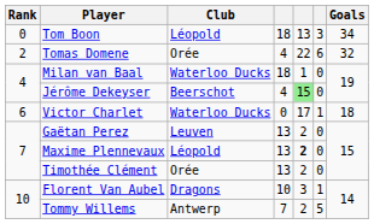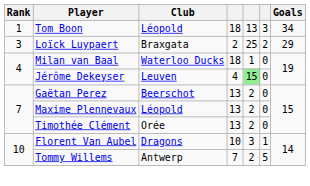Tom Boon | Rank: 0 -> 1
- row: 2 | Tomas Domene | Orée | 4 | 22 | 6 | 32
+ row: 3 | Loïck Luypaert | Braxgata | 2 | 25 | 2 | 29
Jérôme Dekeyser | Club: Beerschot -> Leuven
- row: 6 | Victor Charlet | Waterloo Ducks | 0 | 17 | 1 | 18
Gaëtan Perez | Club: Leuven -> Beerschot
Maxime Plennevaux | column 5: bold -> normal
